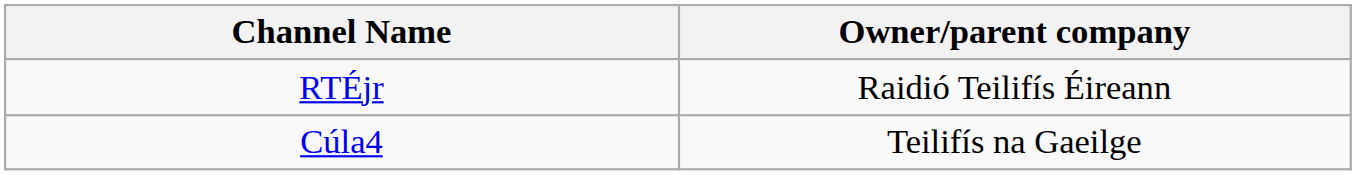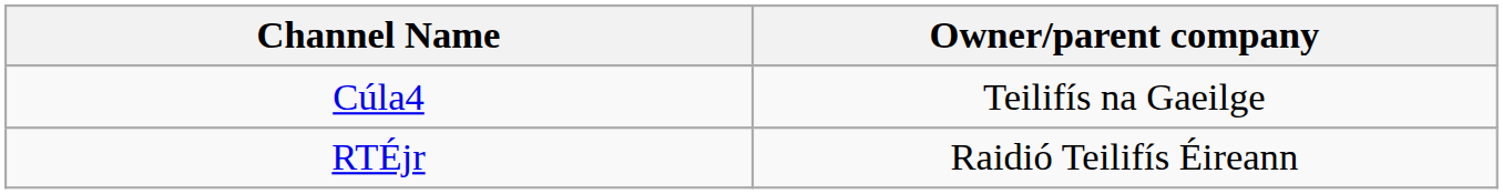rows swapped: RTÉjr <-> Cúla4
